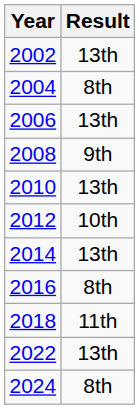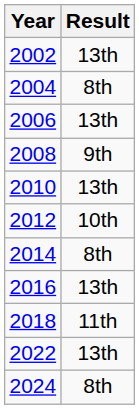2014 | Result: 13th -> 8th
2016 | Result: 8th -> 13th
